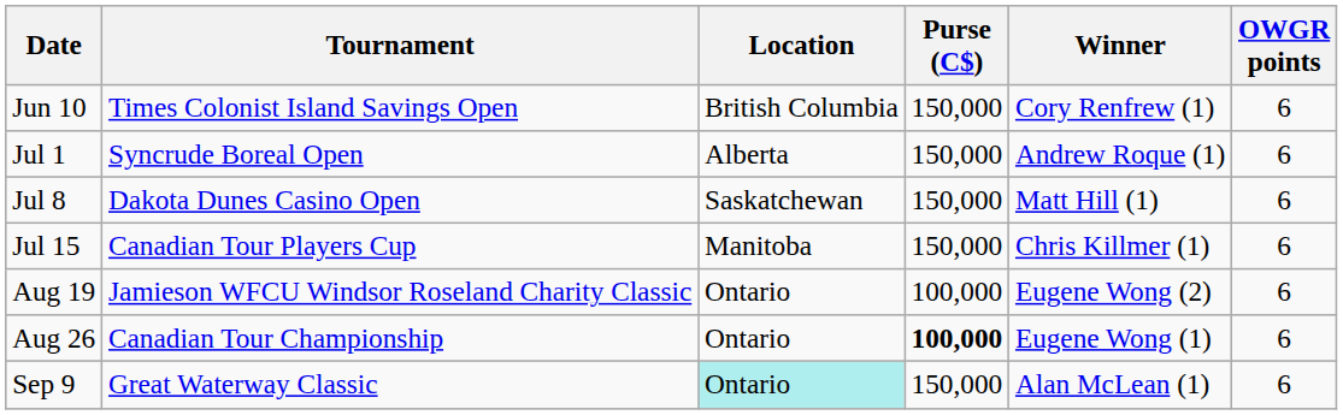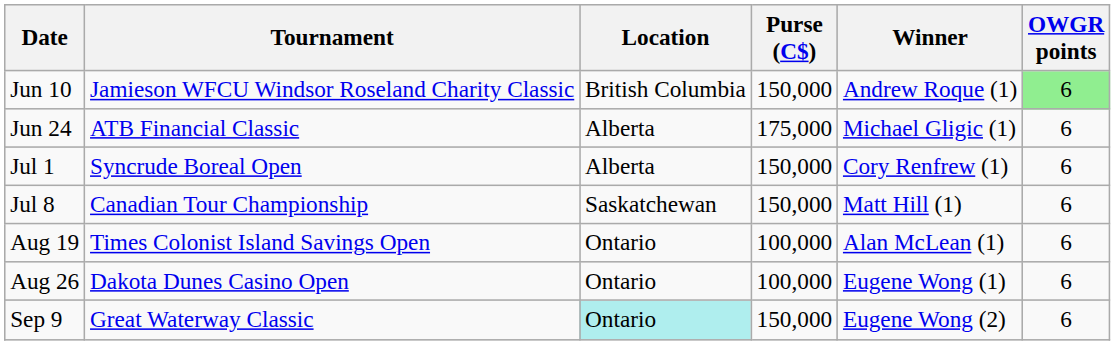Jun 10 | Tournament: Times Colonist Island Savings Open -> Jamieson WFCU Windsor Roseland Charity Classic
Jun 10 | Winner: Cory Renfrew (1) -> Andrew Roque (1)
Jun 10 | OWGR points: no background -> lightgreen background
+ row: Jun 24 | ATB Financial Classic | Alberta | 175,000 | Michael Gligic (1) | 6
Jul 1 | Winner: Andrew Roque (1) -> Cory Renfrew (1)
Jul 8 | Tournament: Dakota Dunes Casino Open -> Canadian Tour Championship
- row: Jul 15 | Canadian Tour Players Cup | Manitoba | 150,000 | Chris Killmer (1) | 6
Aug 19 | Tournament: Jamieson WFCU Windsor Roseland Charity Classic -> Times Colonist Island Savings Open
Aug 19 | Winner: Eugene Wong (2) -> Alan McLean (1)
Aug 26 | Tournament: Canadian Tour Championship -> Dakota Dunes Casino Open
Aug 26 | Purse (C$): bold -> normal
Sep 9 | Winner: Alan McLean (1) -> Eugene Wong (2)
